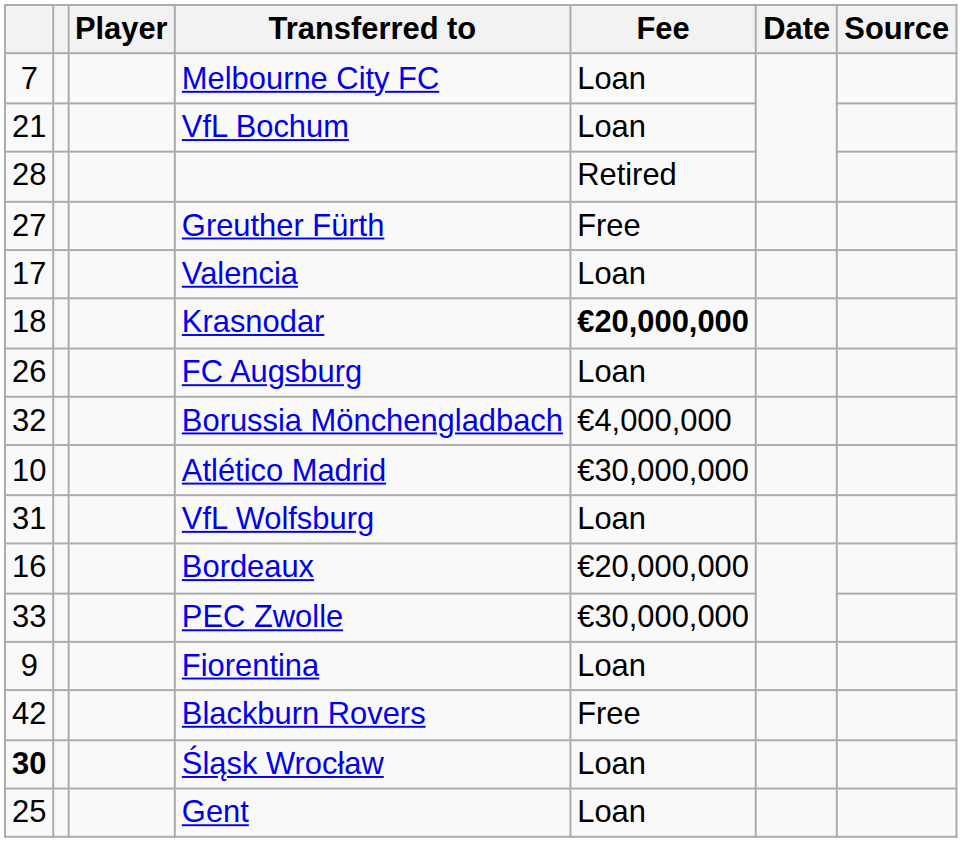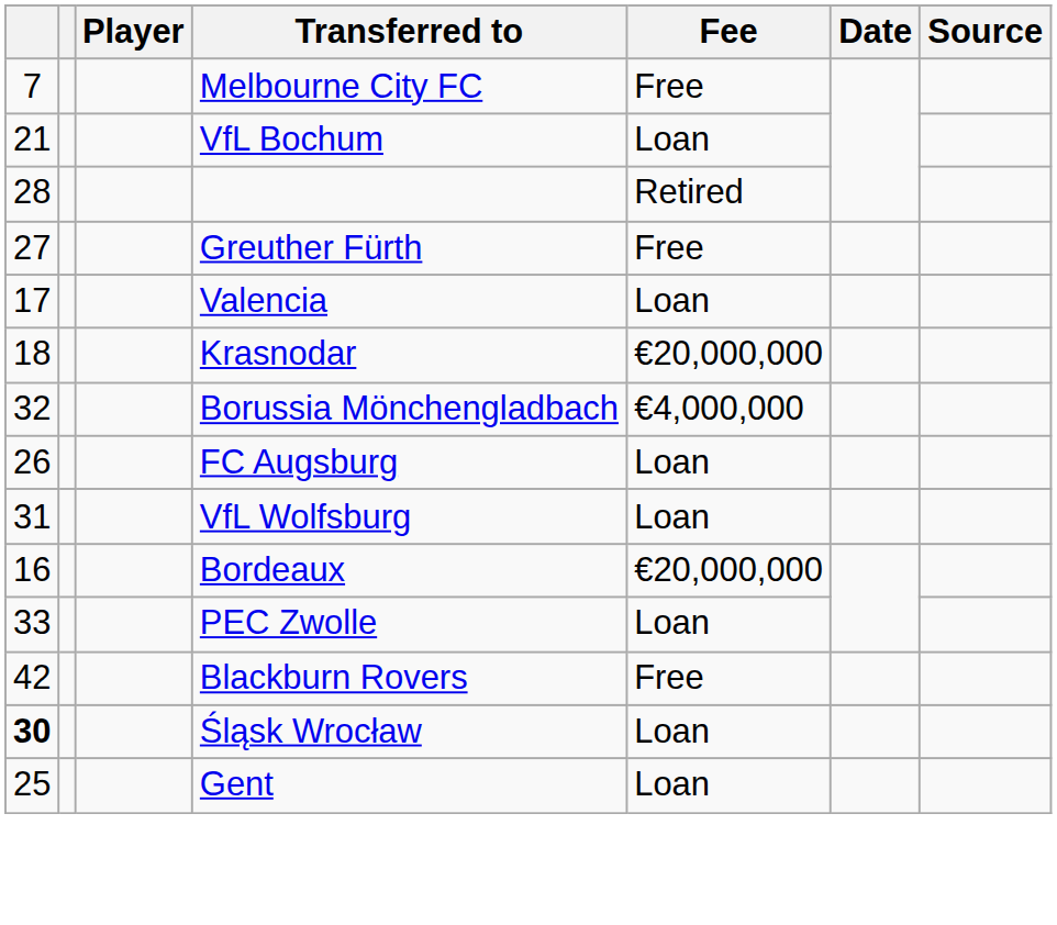Melbourne City FC | Fee: Loan -> Free
Krasnodar | Fee: bold -> normal
rows swapped: Borussia Mönchengladbach <-> FC Augsburg
- row: 10 | Atlético Madrid | €30,000,000
PEC Zwolle | Fee: €30,000,000 -> Loan
- row: 9 | Fiorentina | Loan
